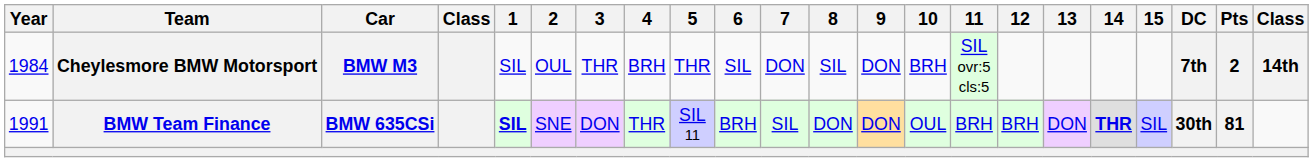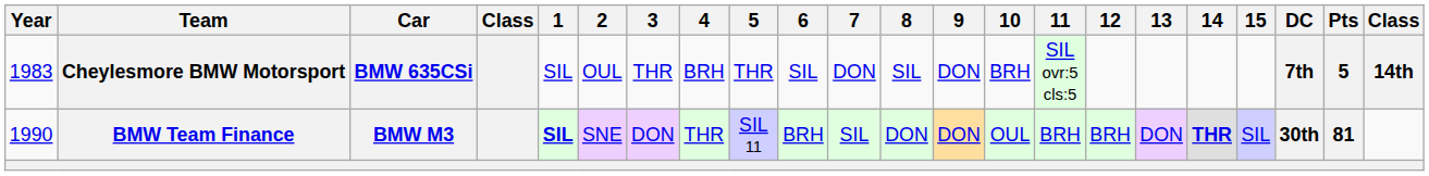Cheylesmore BMW Motorsport | Year: 1984 -> 1983
Cheylesmore BMW Motorsport | Car: BMW M3 -> BMW 635CSi
Cheylesmore BMW Motorsport | Pts: 2 -> 5
BMW Team Finance | Year: 1991 -> 1990
BMW Team Finance | Car: BMW 635CSi -> BMW M3
